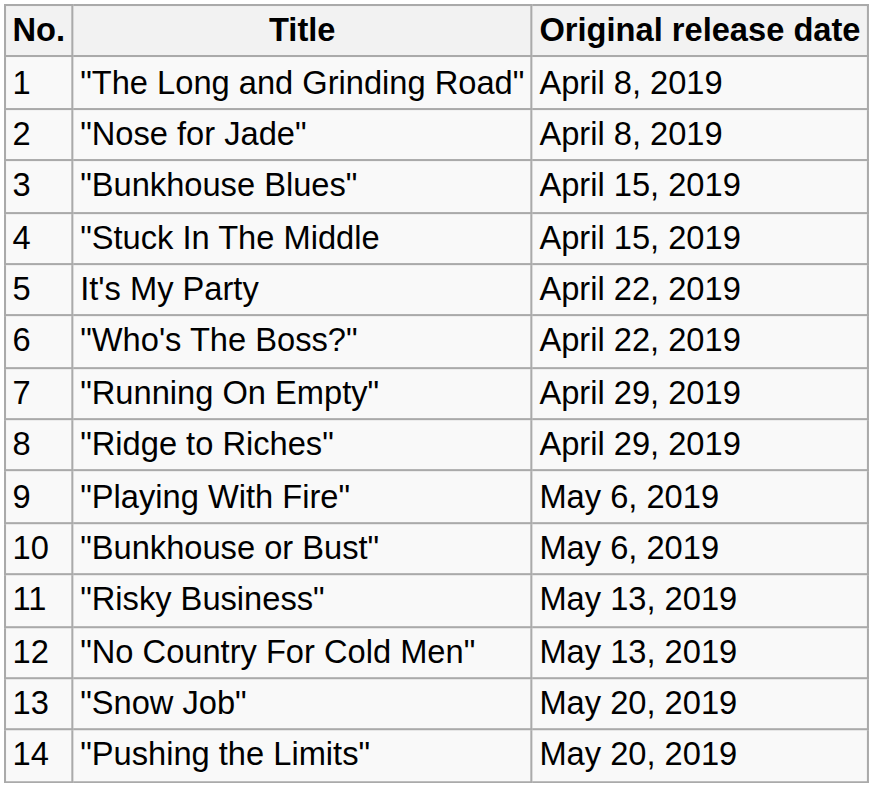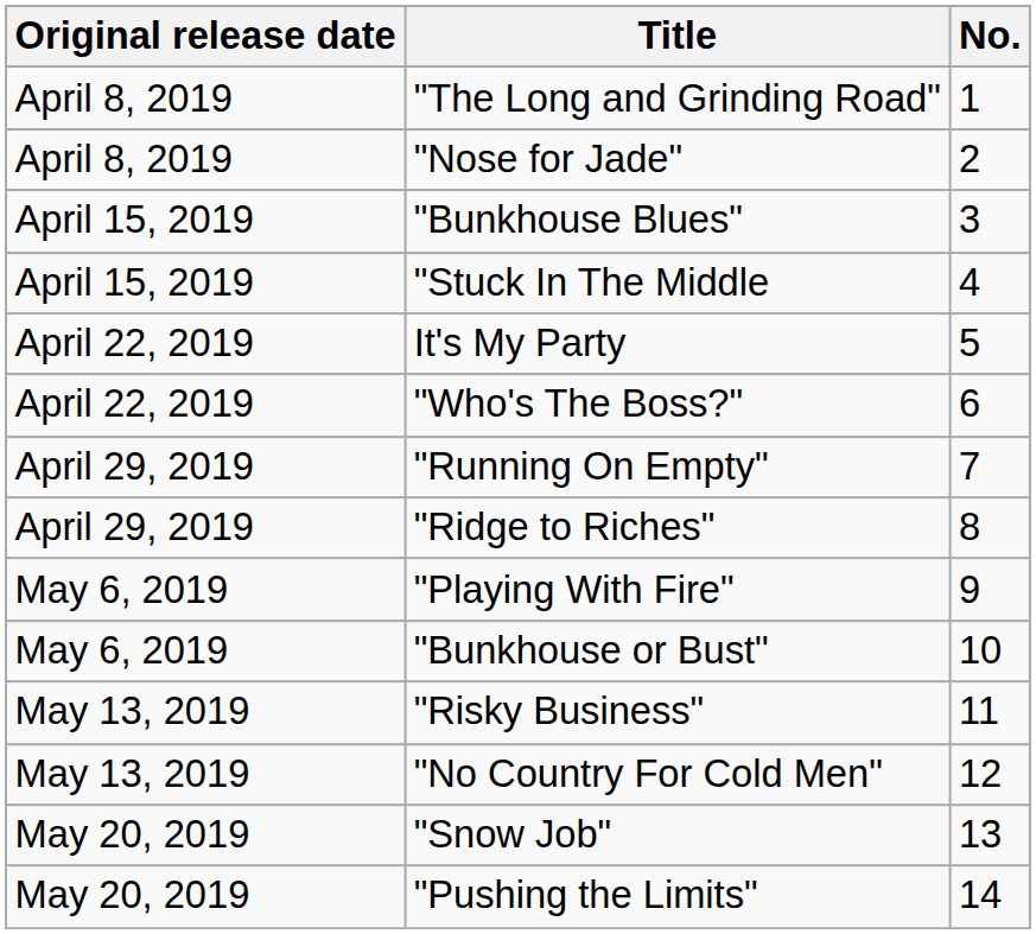columns swapped: No. <-> Original release date
